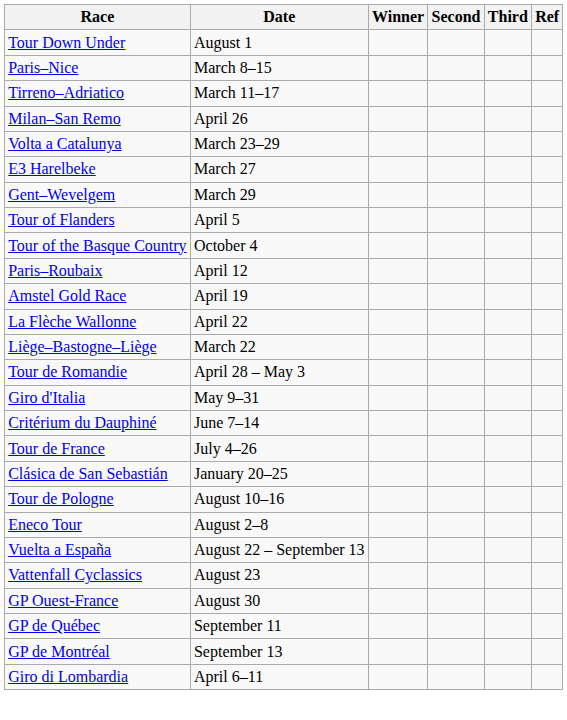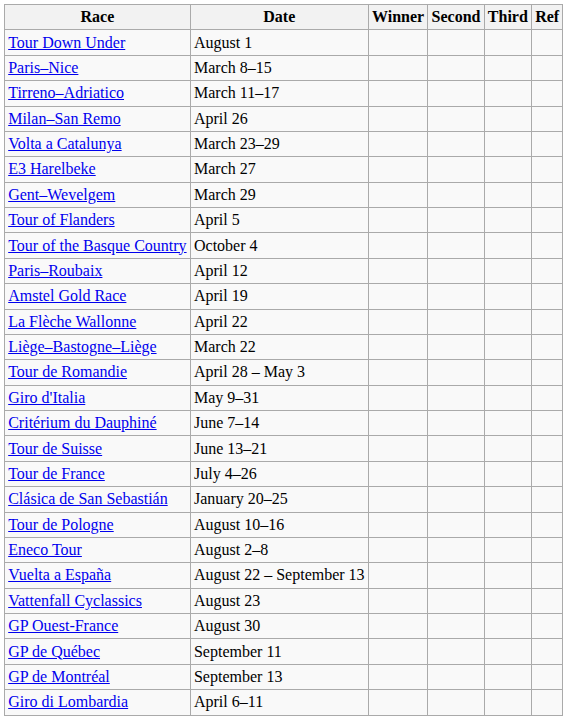+ row: Tour de Suisse | June 13–21
